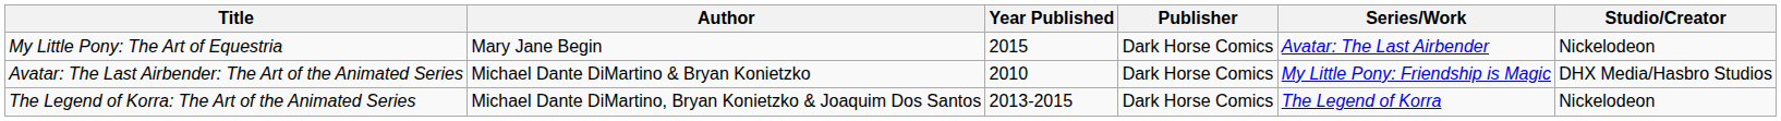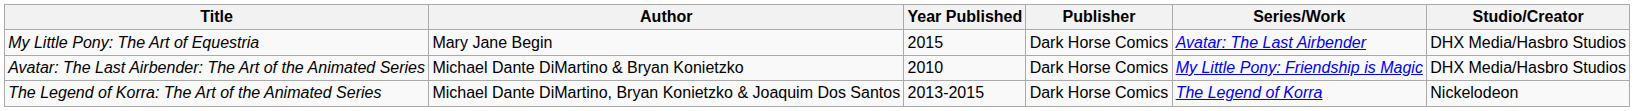My Little Pony: The Art of Equestria | Studio/Creator: Nickelodeon -> DHX Media/Hasbro Studios
